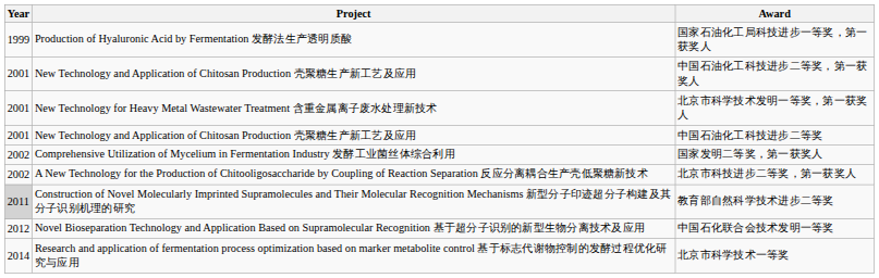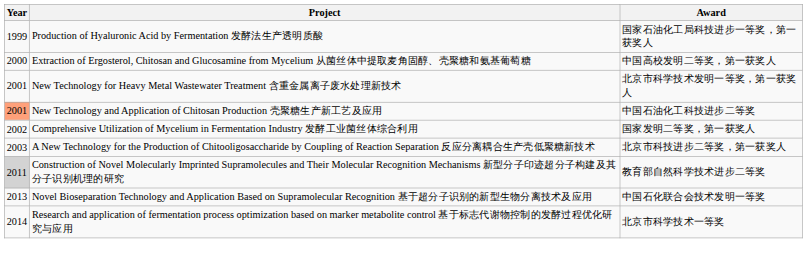+ row: 2000 | Extraction of Ergosterol, Chitosan and Glucosamine from Mycelium 从菌丝体中提取麦角固醇、壳聚糖和氨基葡萄糖 | 中国高校发明二等奖，第一获奖人
- row: 2001 | New Technology and Application of Chitosan Production 壳聚糖生产新工艺及应用 | 中国石油化工科技进步二等奖，第一获奖人
中国石油化工科技进步二等奖 | Year: no background -> lightsalmon background
北京市科技进步二等奖，第一获奖人 | Year: 2002 -> 2003
中国石化联合会技术发明一等奖 | Year: 2012 -> 2013
